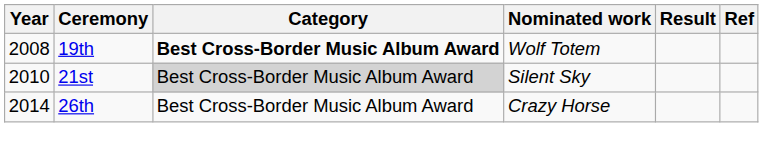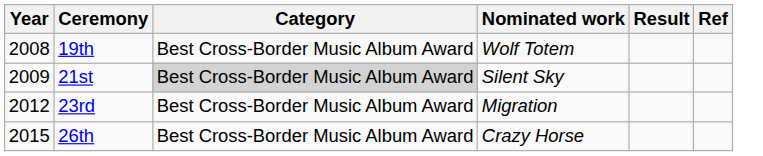19th | Category: bold -> normal
21st | Year: 2010 -> 2009
+ row: 2012 | 23rd | Best Cross-Border Music Album Award | Migration
26th | Year: 2014 -> 2015
